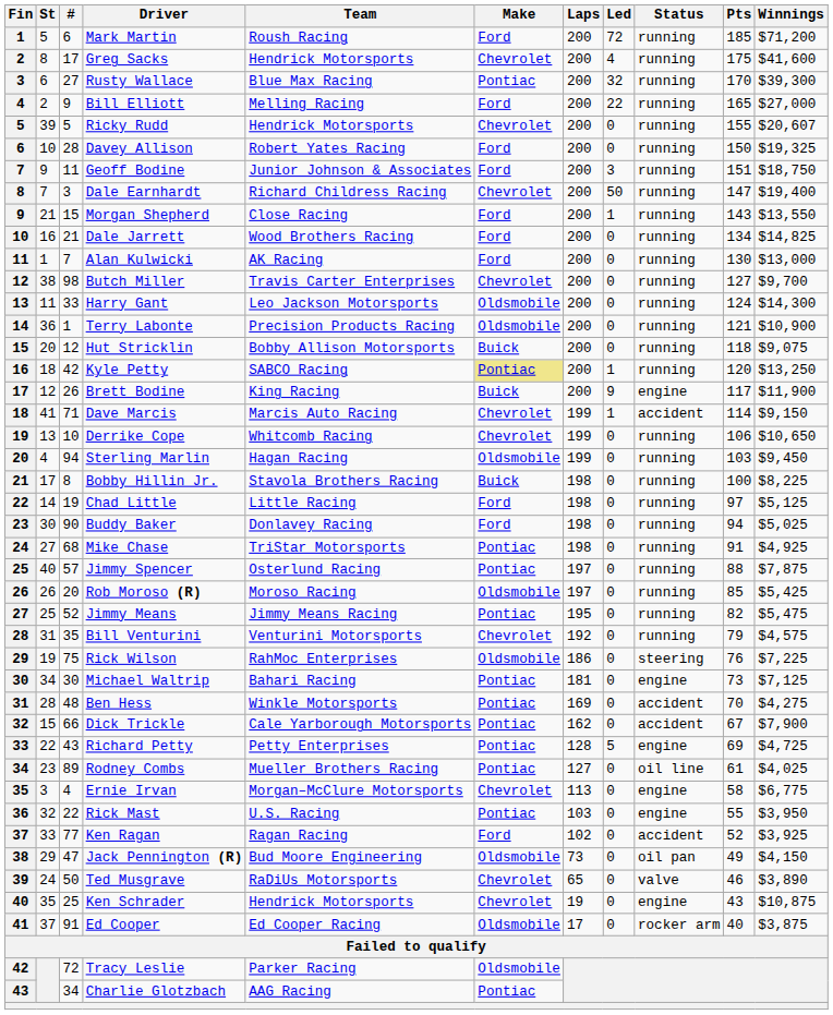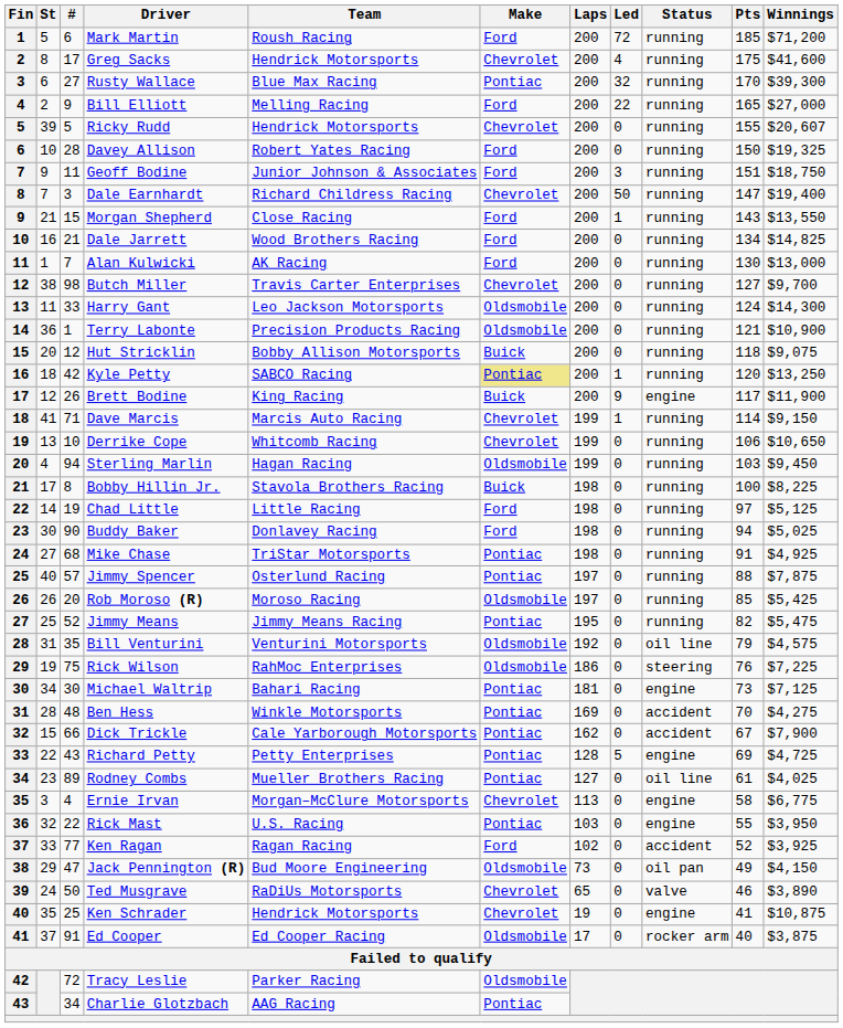Dave Marcis | Status: accident -> running
Bill Venturini | Make: Chevrolet -> Oldsmobile
Bill Venturini | Status: running -> oil line
Ken Schrader | Pts: 43 -> 41
